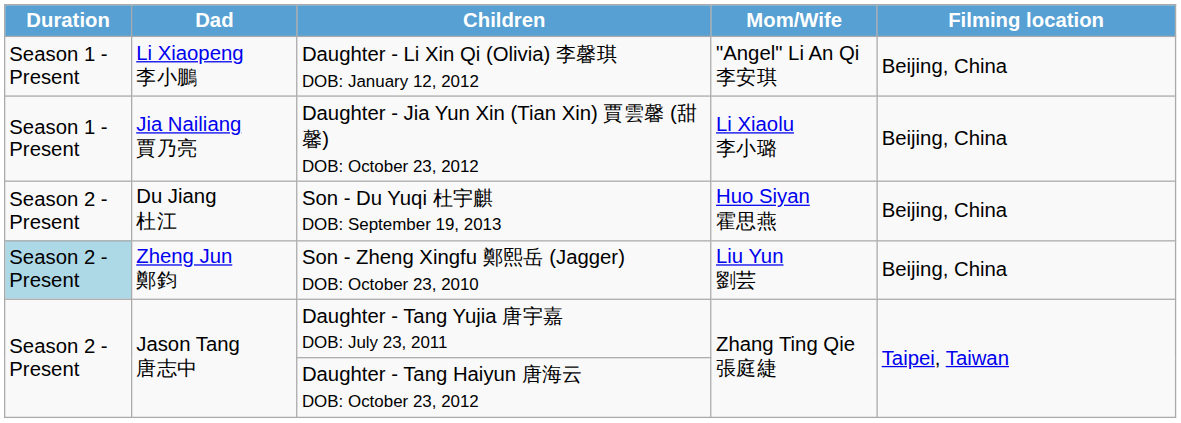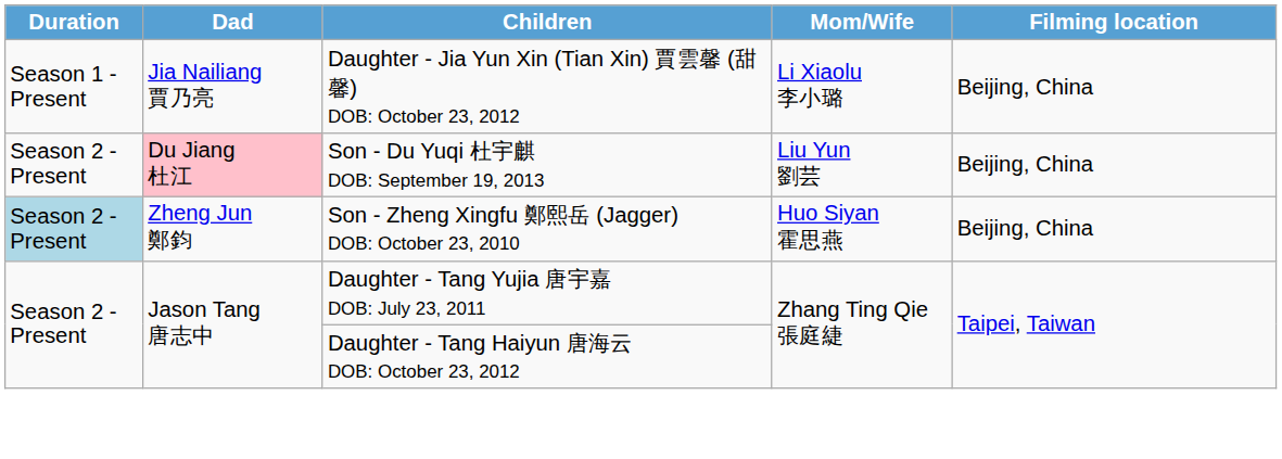- row: Season 1 - Present | Li Xiaopeng 李小鵬 | Daughter - Li Xin Qi (Olivia) 李馨琪 DOB: January 12, 2012 | "Angel" Li An Qi 李安琪 | Beijing, China
Son - Du Yuqi 杜宇麒 DOB: September 19, 2013 | Dad: no background -> pink background
Son - Du Yuqi 杜宇麒 DOB: September 19, 2013 | Mom/Wife: Huo Siyan 霍思燕 -> Liu Yun 劉芸
Son - Zheng Xingfu 鄭熙岳 (Jagger) DOB: October 23, 2010 | Mom/Wife: Liu Yun 劉芸 -> Huo Siyan 霍思燕
